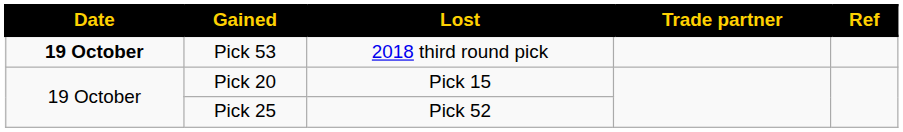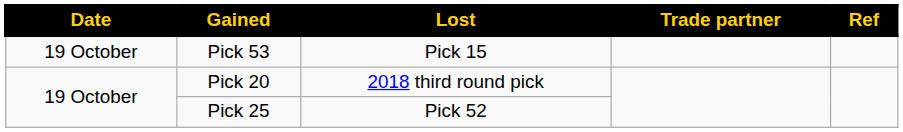Pick 53 | Date: bold -> normal
Pick 53 | Lost: 2018 third round pick -> Pick 15
Pick 20 | Lost: Pick 15 -> 2018 third round pick
